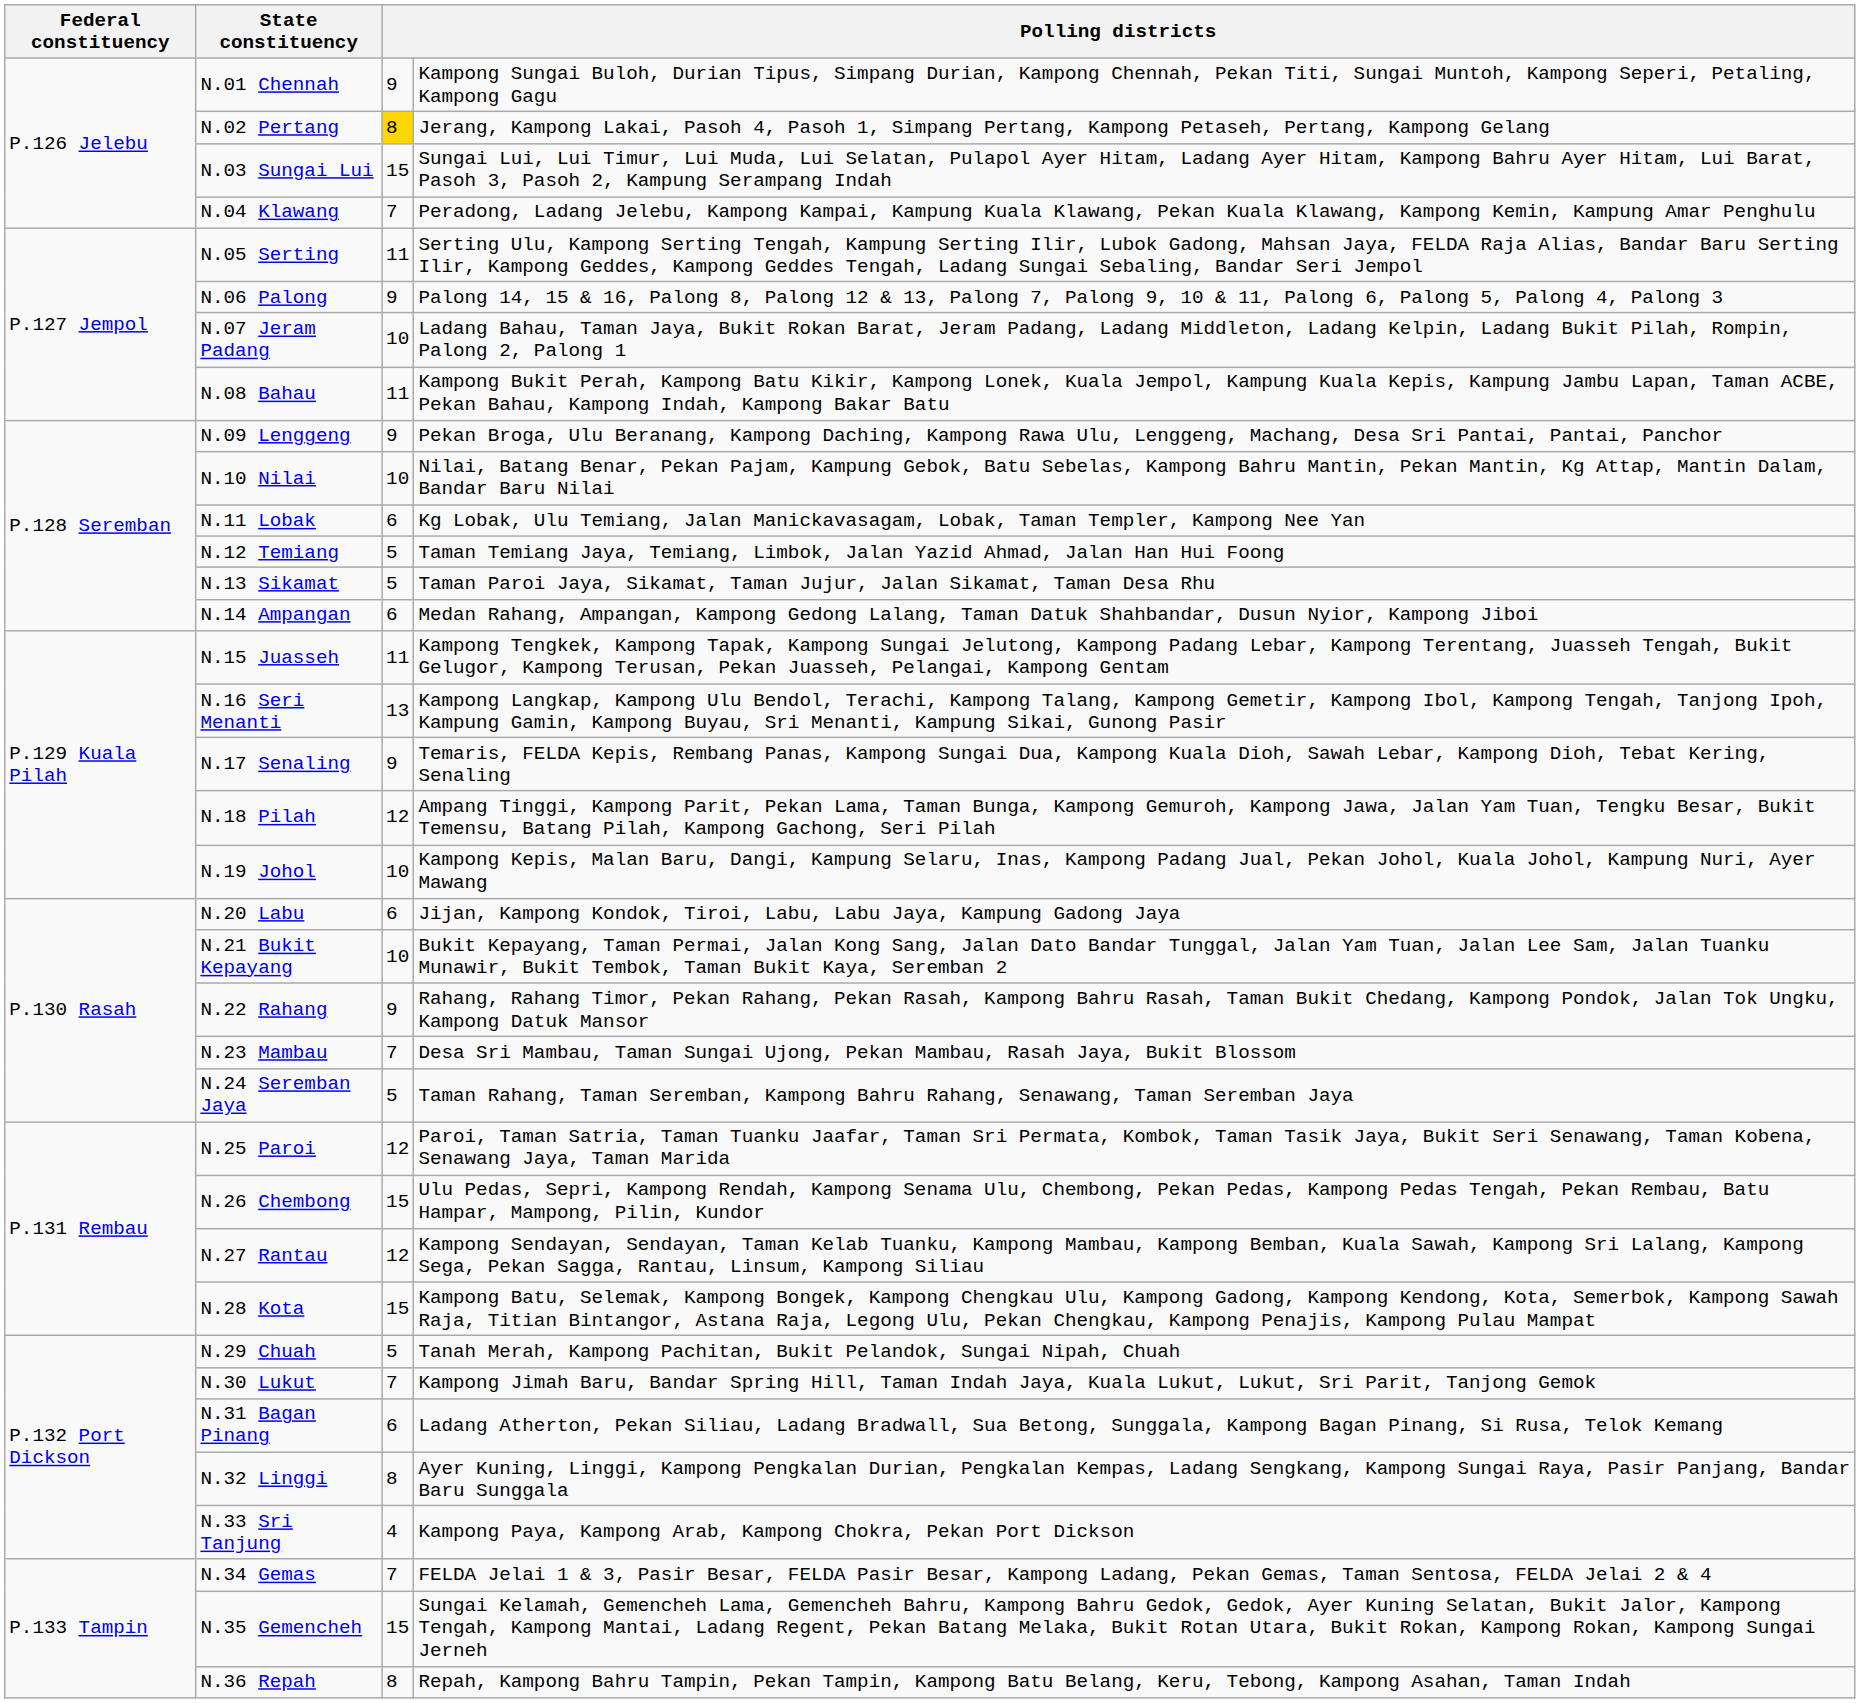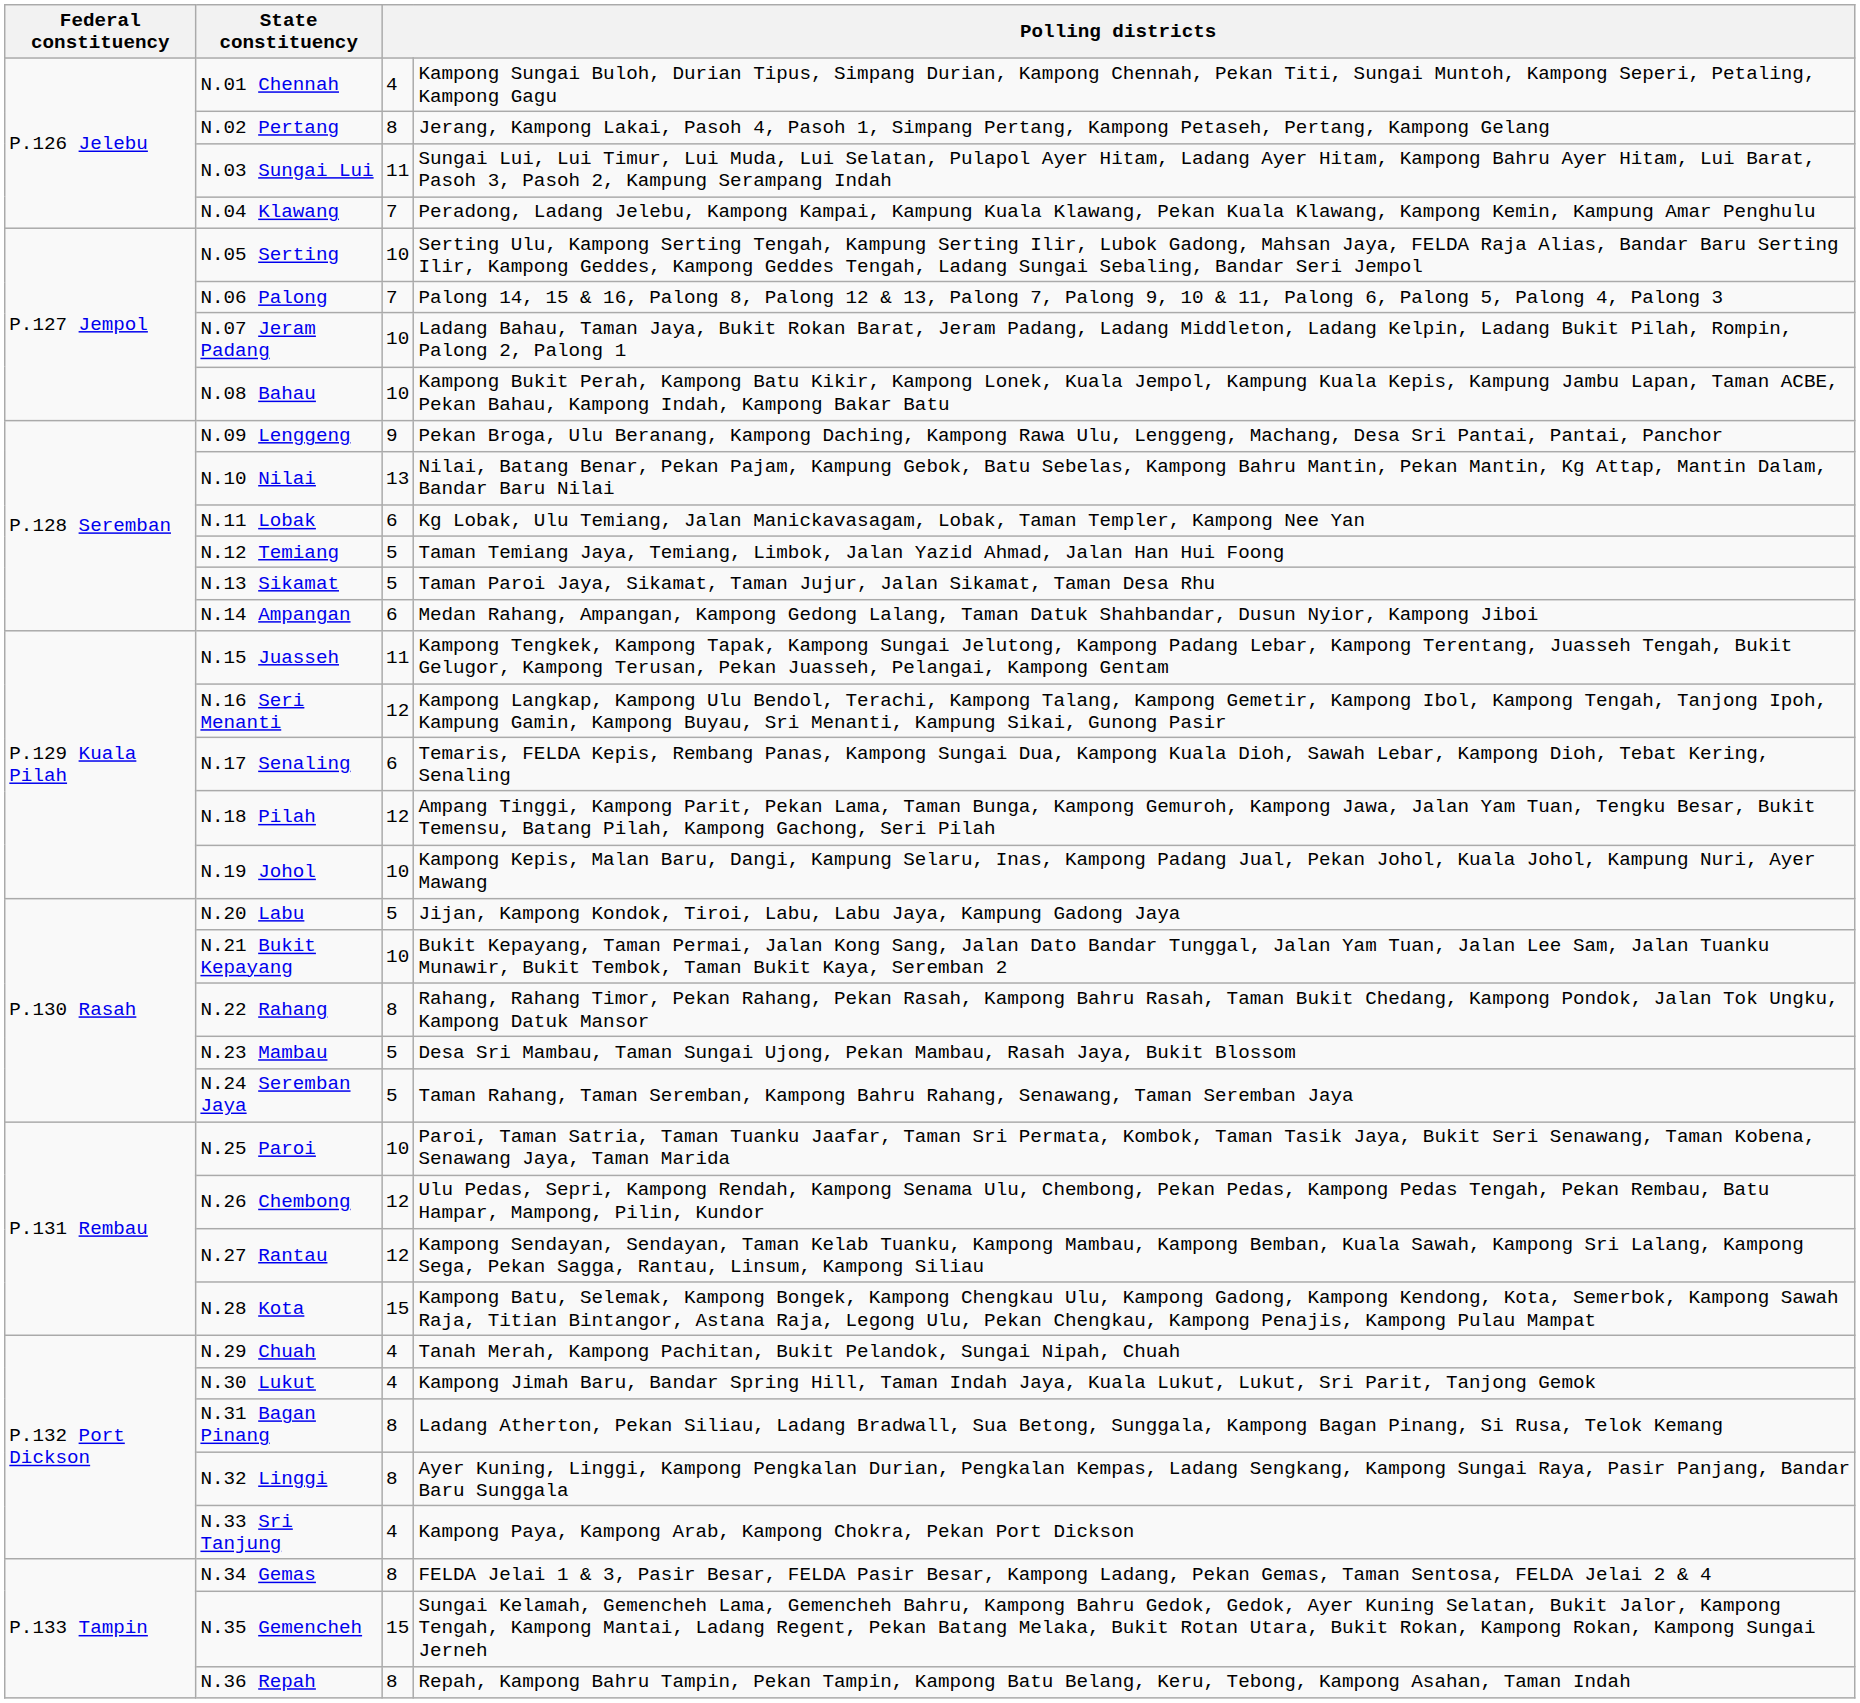N.01 Chennah | column 3: 9 -> 4
N.02 Pertang | column 3: gold background -> no background
N.03 Sungai Lui | column 3: 15 -> 11
N.05 Serting | column 3: 11 -> 10
N.06 Palong | column 3: 9 -> 7
N.08 Bahau | column 3: 11 -> 10
N.10 Nilai | column 3: 10 -> 13
N.16 Seri Menanti | column 3: 13 -> 12
N.17 Senaling | column 3: 9 -> 6
N.20 Labu | column 3: 6 -> 5
N.22 Rahang | column 3: 9 -> 8
N.23 Mambau | column 3: 7 -> 5
N.25 Paroi | column 3: 12 -> 10
N.26 Chembong | column 3: 15 -> 12
N.29 Chuah | column 3: 5 -> 4
N.30 Lukut | column 3: 7 -> 4
N.31 Bagan Pinang | column 3: 6 -> 8
N.34 Gemas | column 3: 7 -> 8
